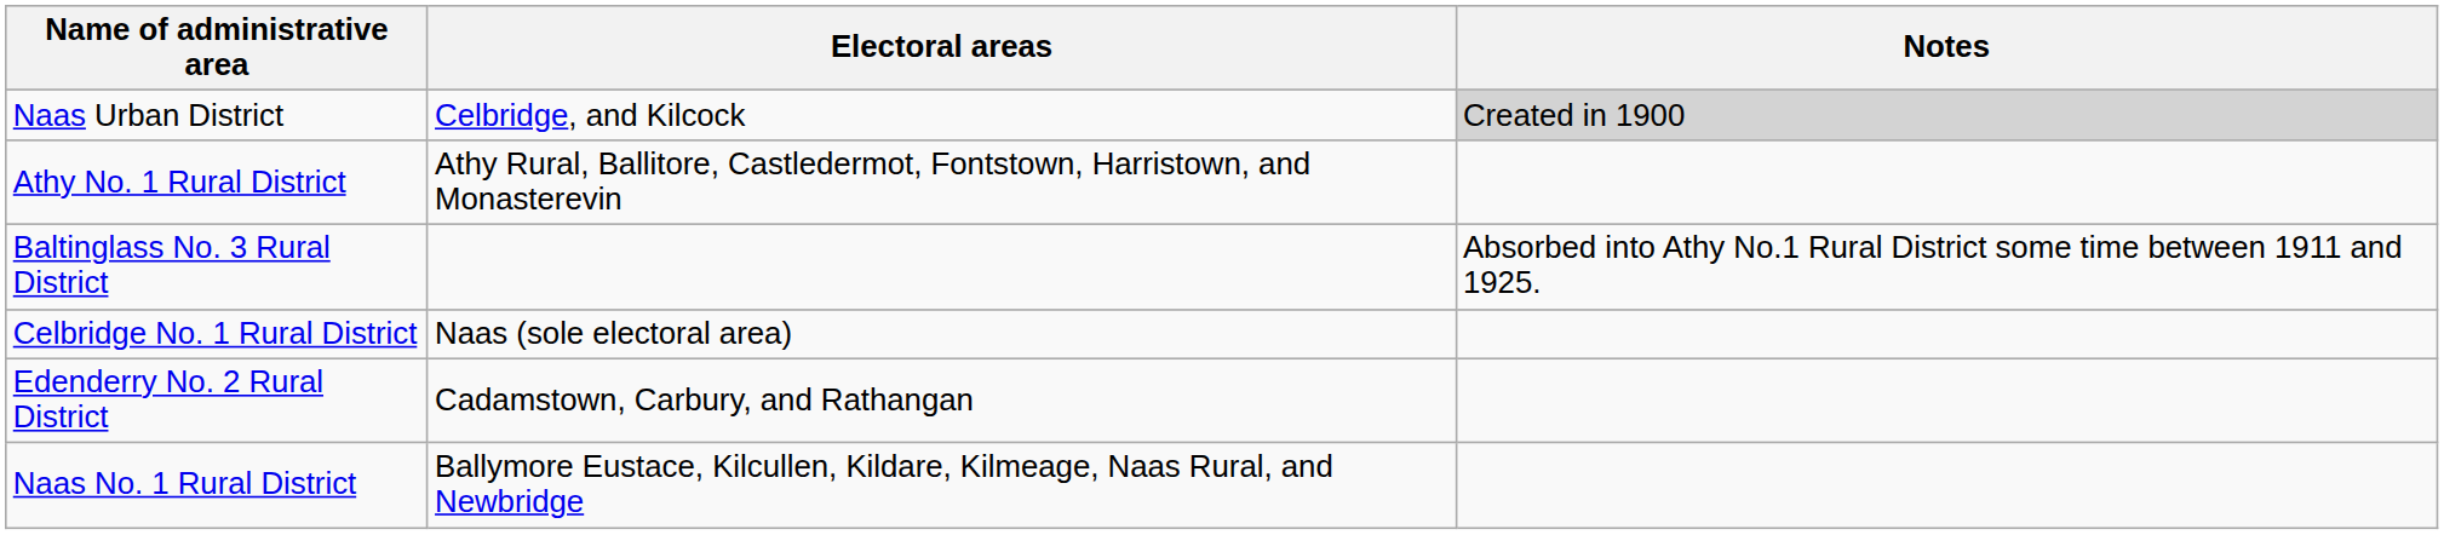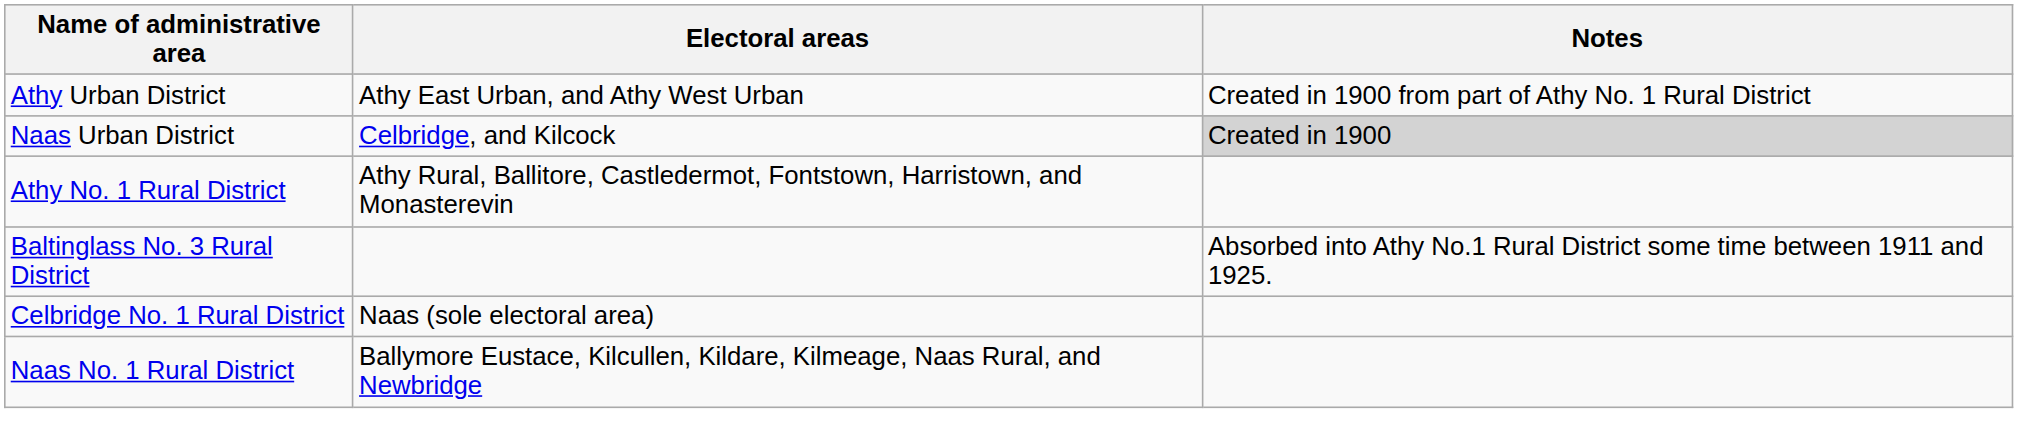+ row: Athy Urban District | Athy East Urban, and Athy West Urban | Created in 1900 from part of Athy No. 1 Rural District
- row: Edenderry No. 2 Rural District | Cadamstown, Carbury, and Rathangan
